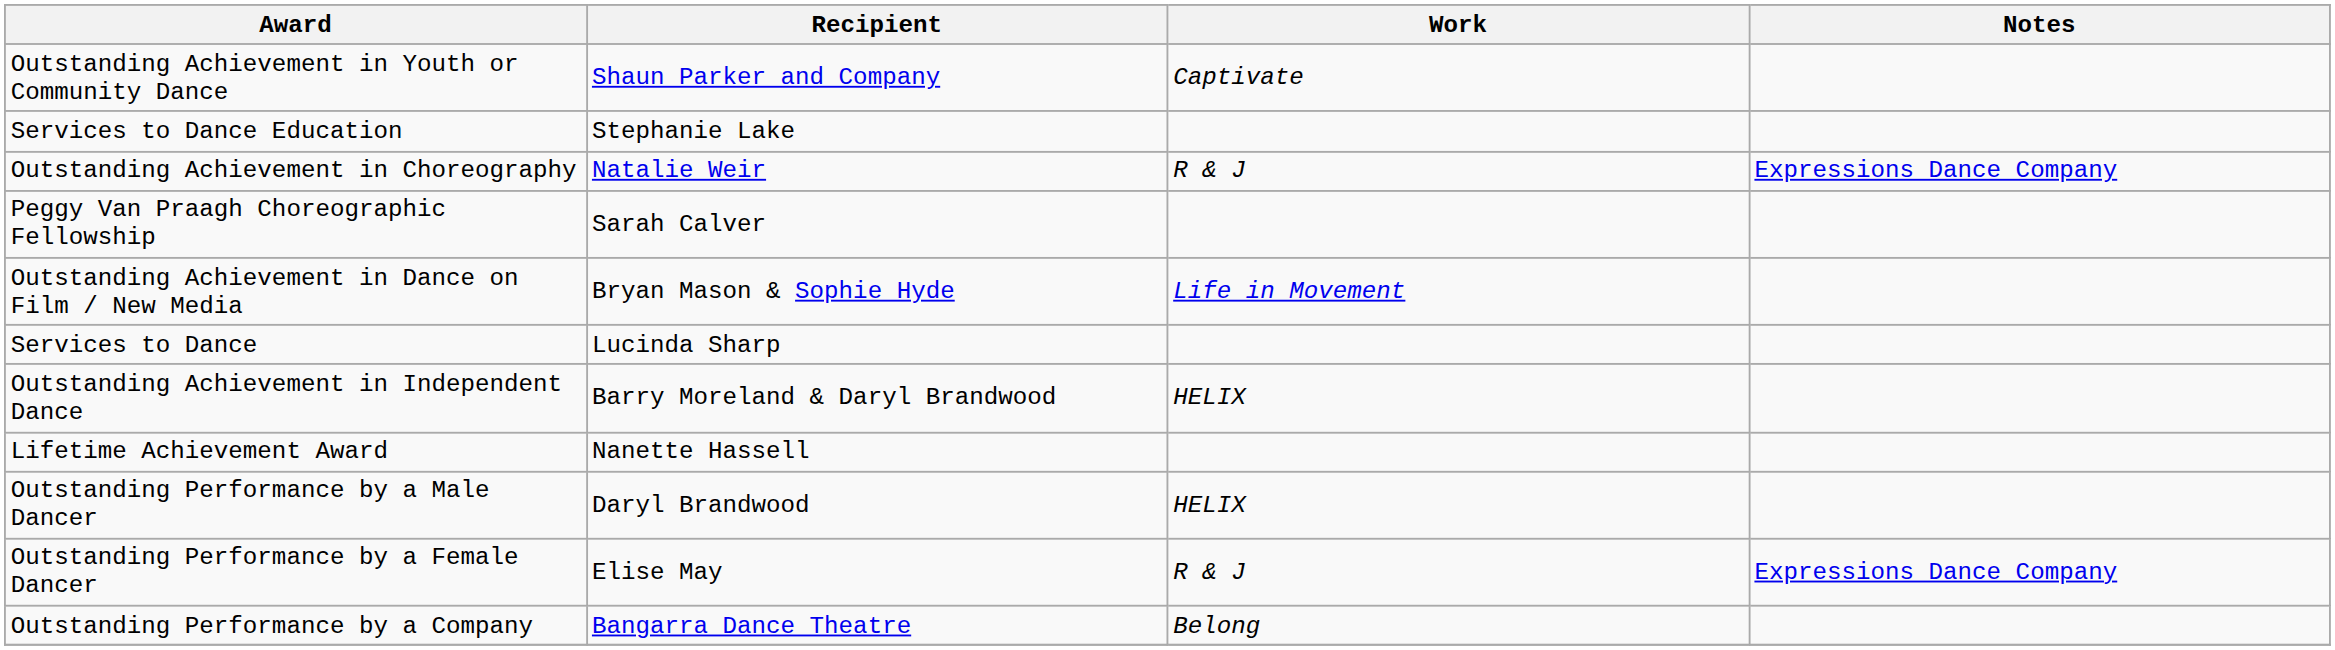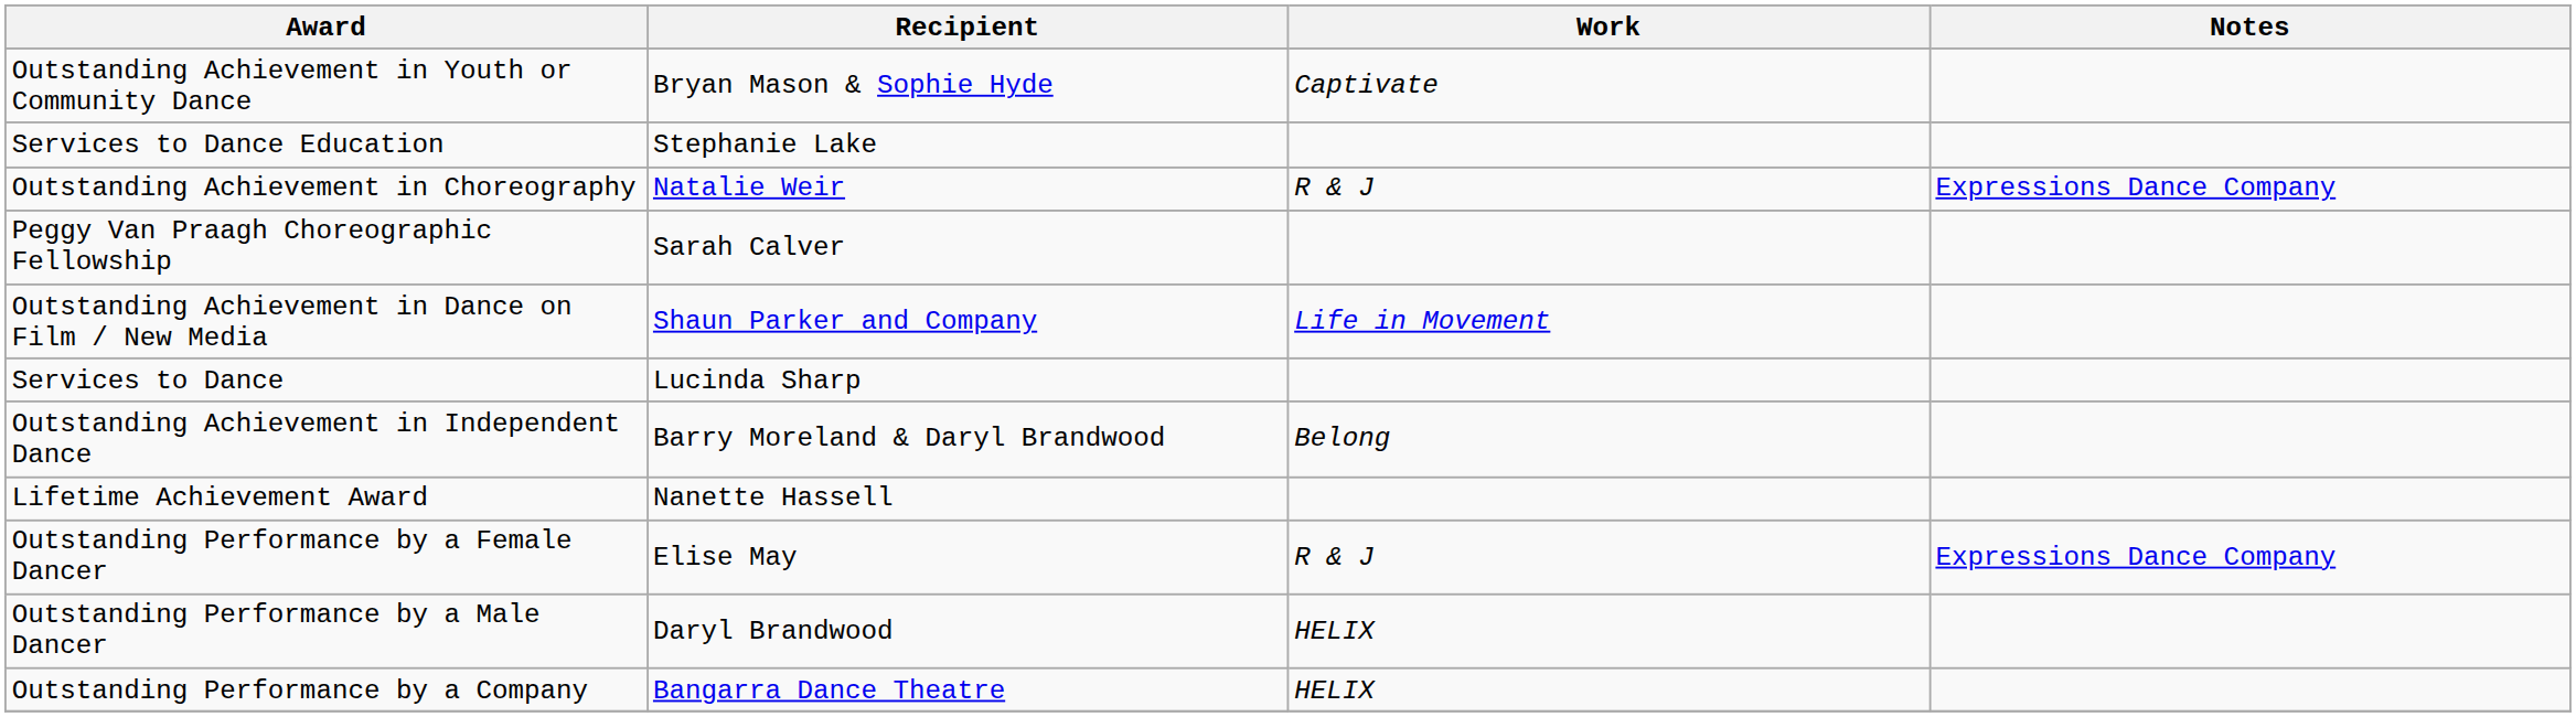Outstanding Achievement in Youth or Community Dance | Recipient: Shaun Parker and Company -> Bryan Mason & Sophie Hyde
Outstanding Achievement in Dance on Film / New Media | Recipient: Bryan Mason & Sophie Hyde -> Shaun Parker and Company
Outstanding Achievement in Independent Dance | Work: HELIX -> Belong
rows swapped: Outstanding Performance by a Female Dancer <-> Outstanding Performance by a Male Dancer
Outstanding Performance by a Company | Work: Belong -> HELIX
